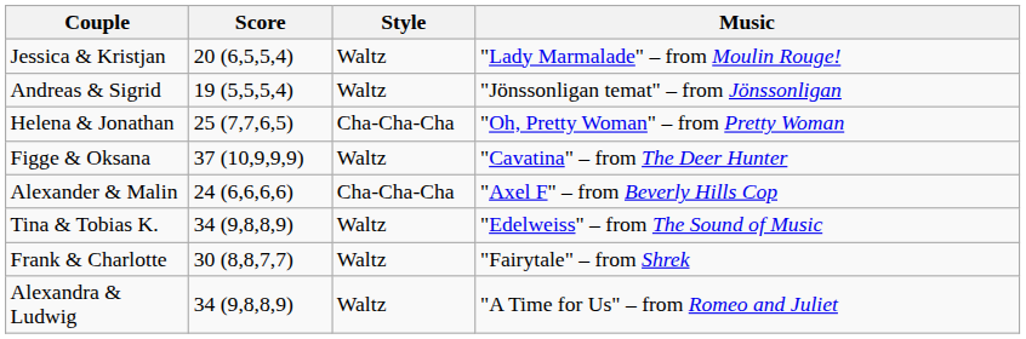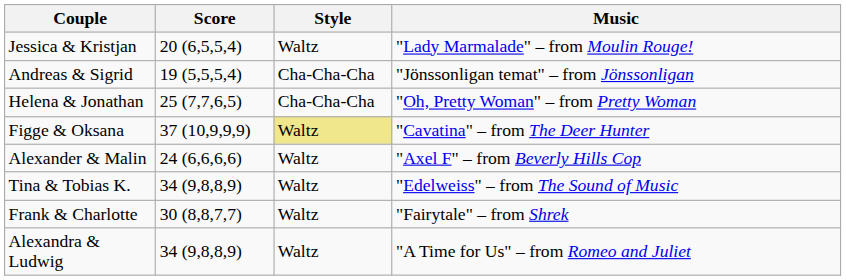Andreas & Sigrid | Style: Waltz -> Cha-Cha-Cha
Figge & Oksana | Style: no background -> khaki background
Alexander & Malin | Style: Cha-Cha-Cha -> Waltz
